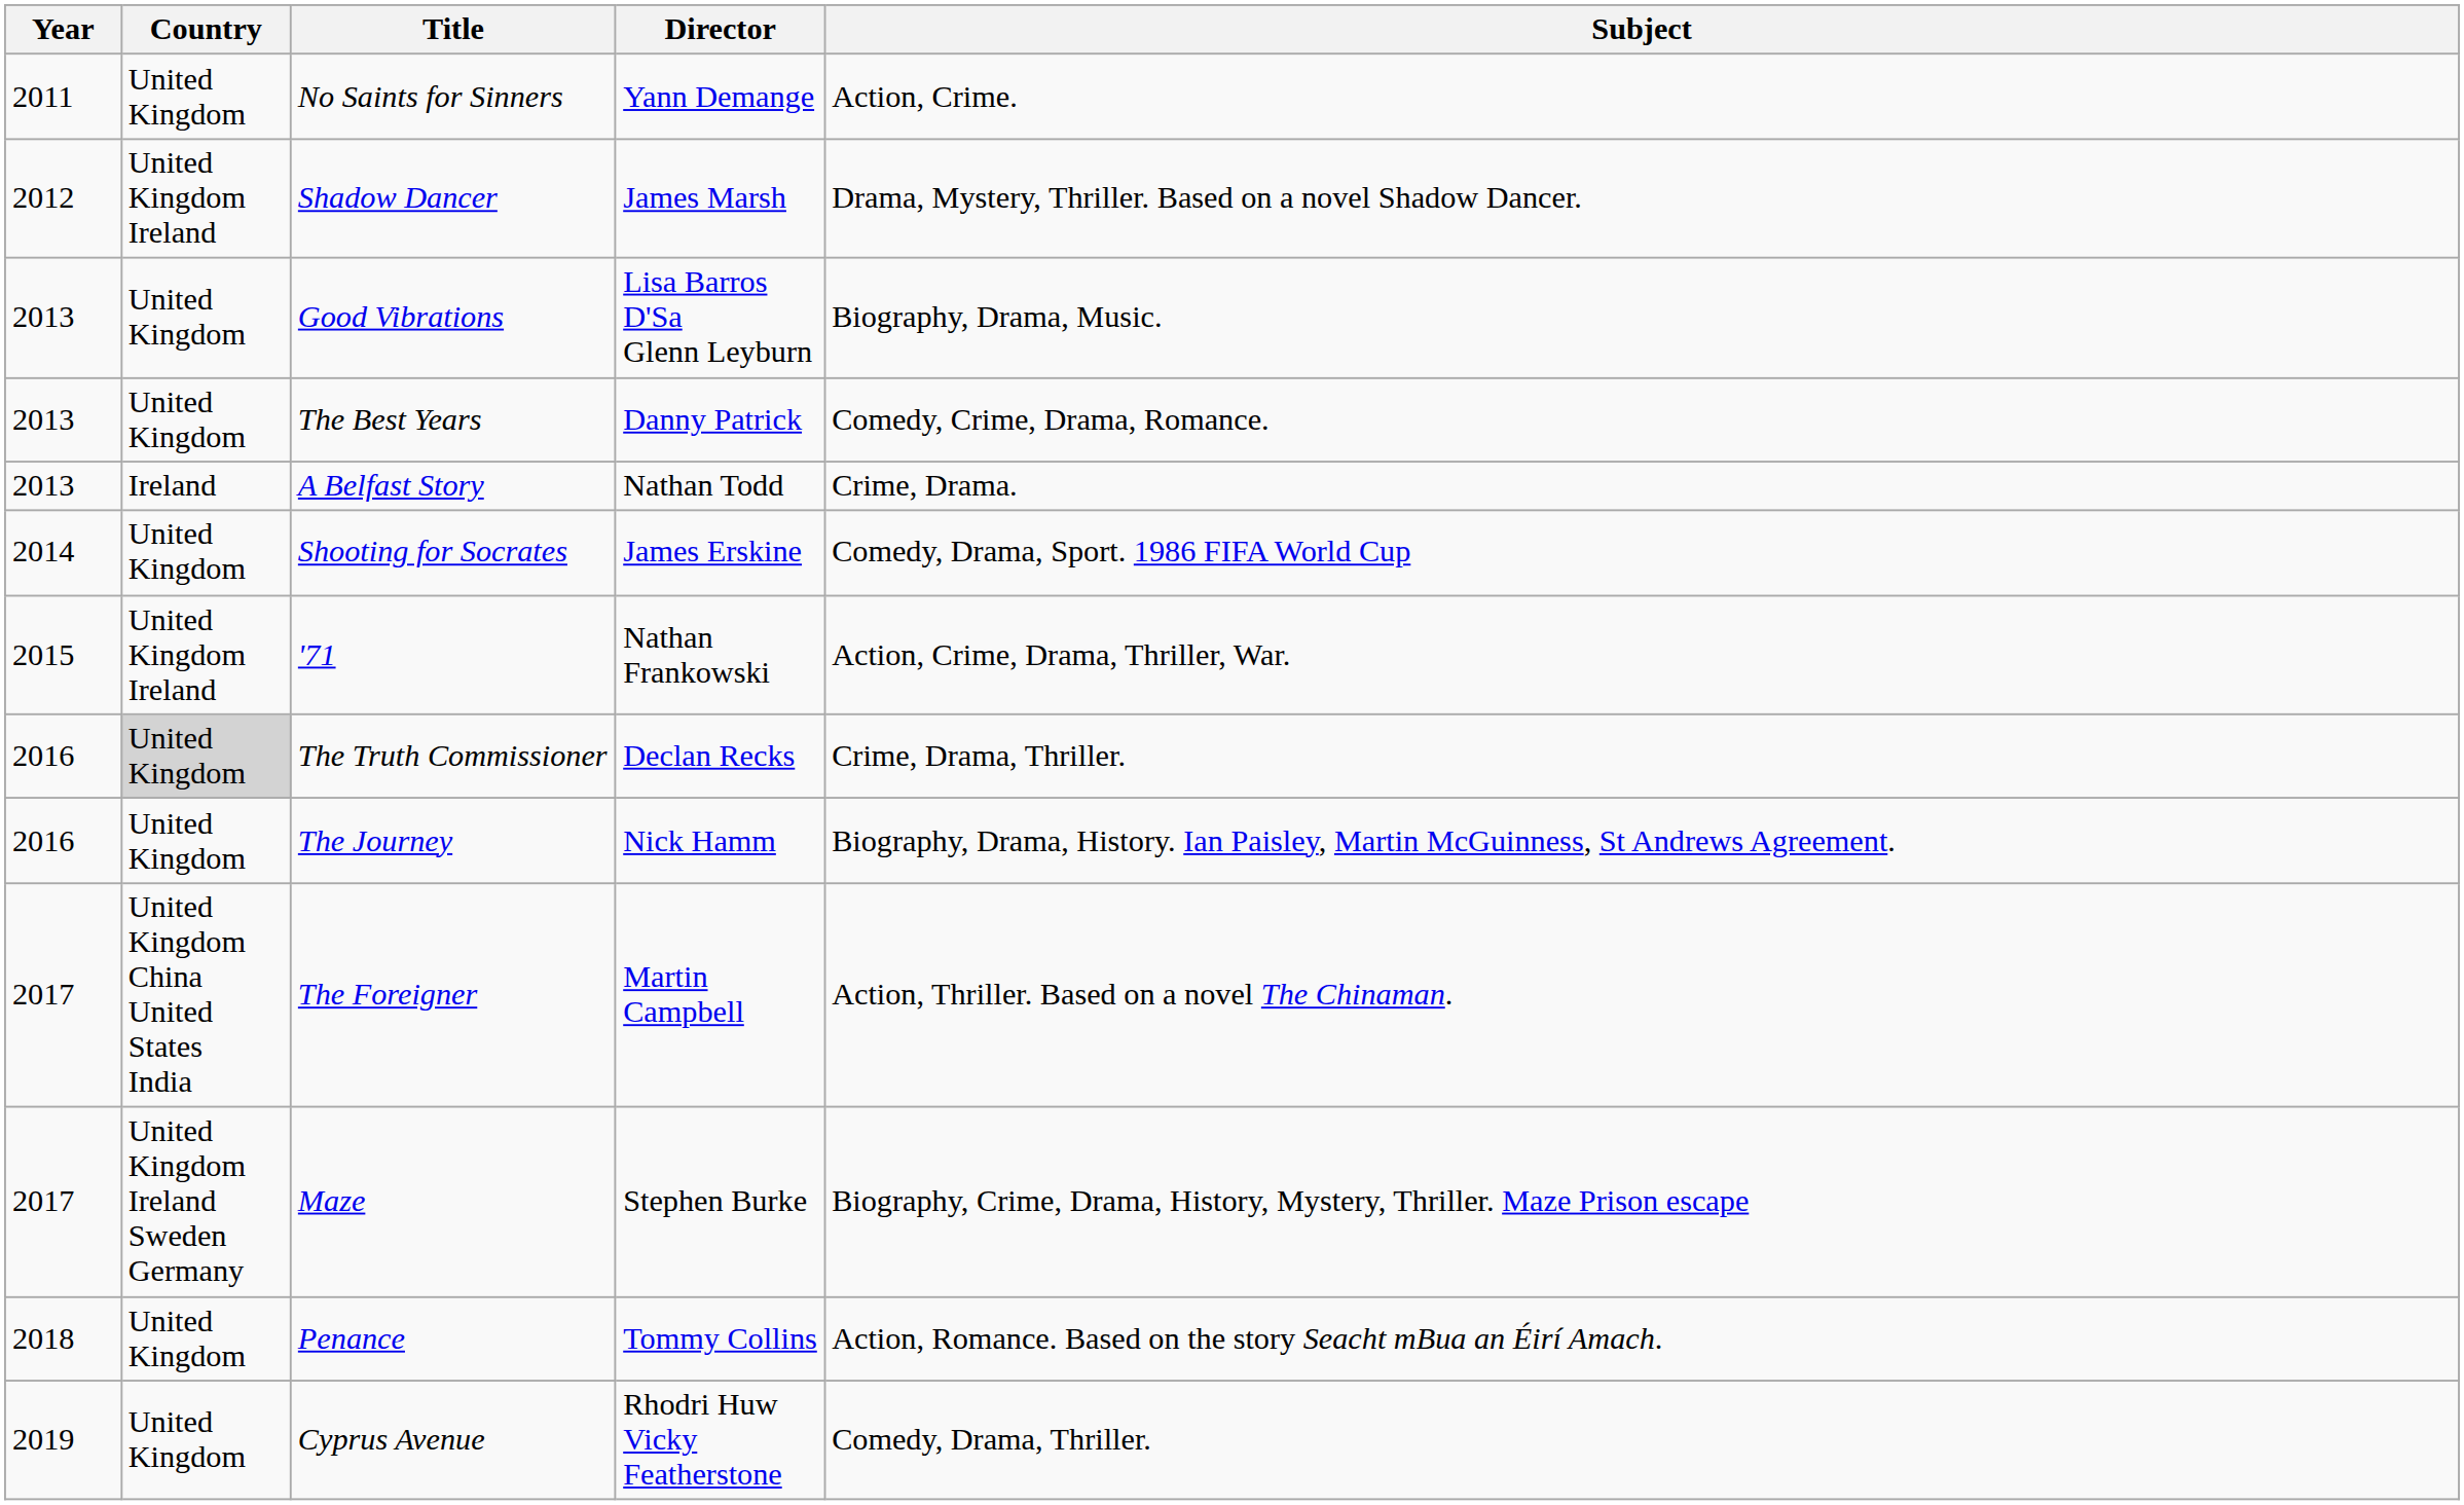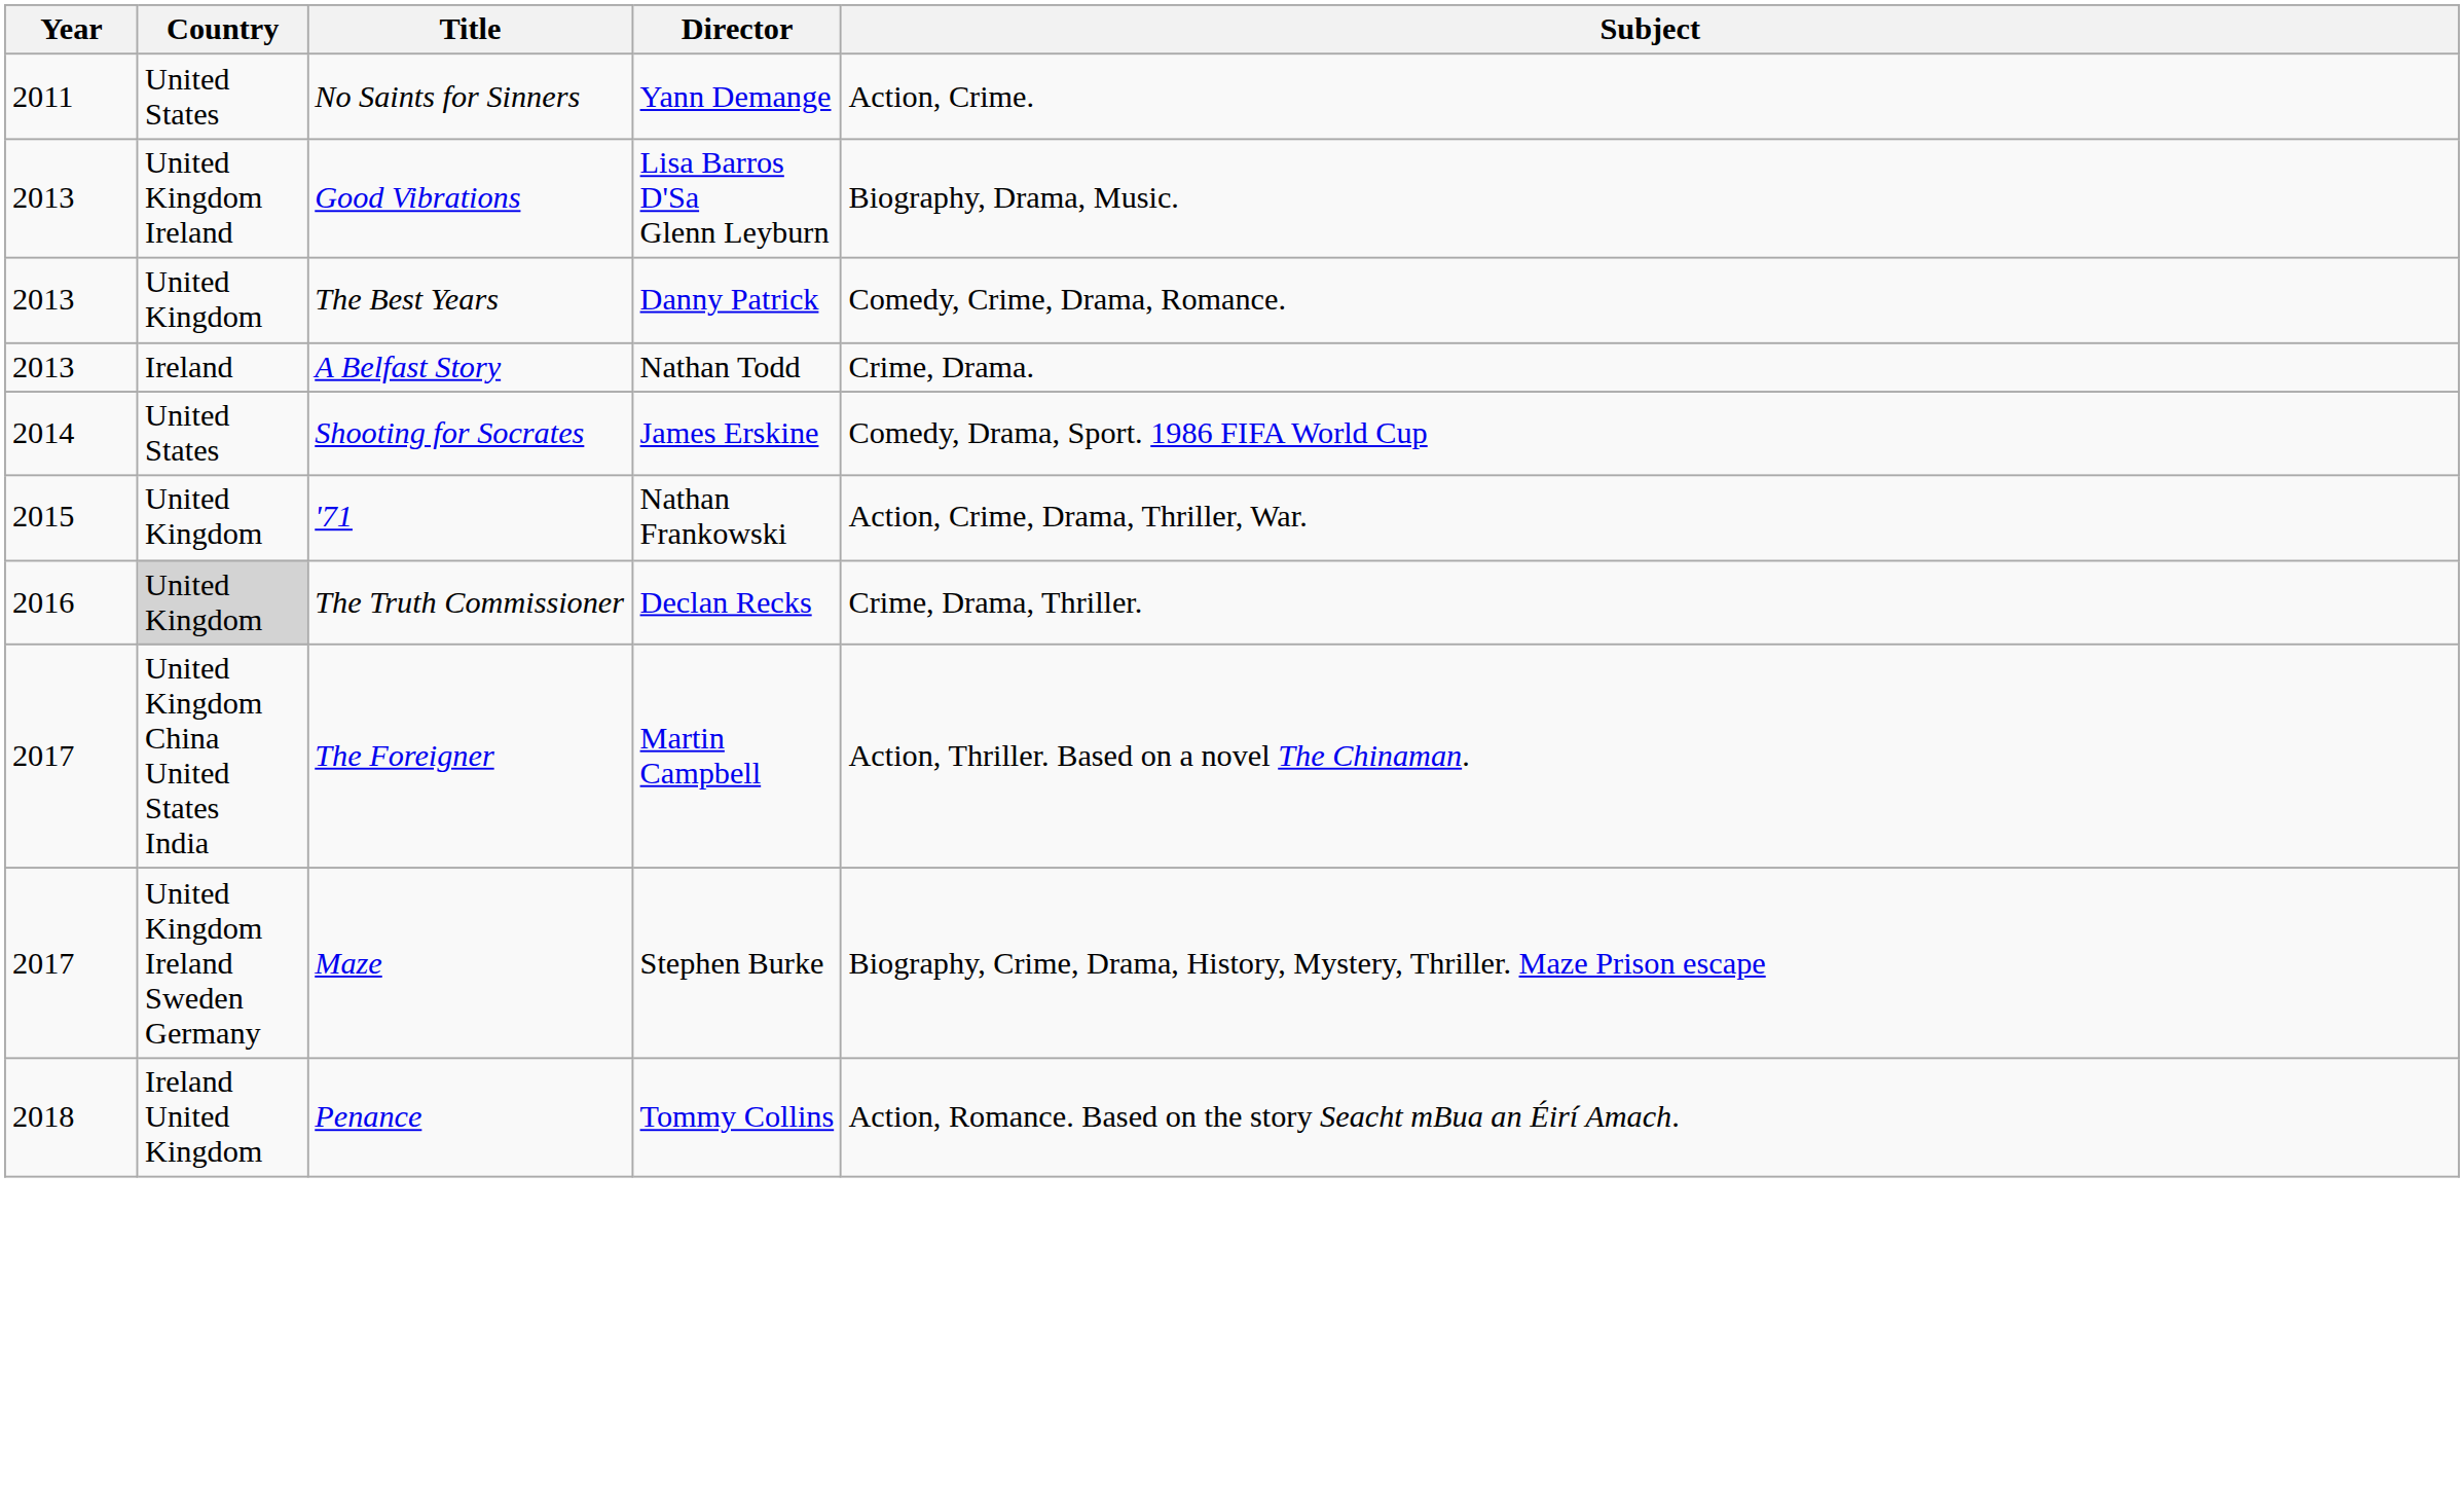No Saints for Sinners | Country: United Kingdom -> United States
- row: 2012 | United Kingdom Ireland | Shadow Dancer | James Marsh | Drama, Mystery, Thriller. Based on a novel Shadow Dancer.
Good Vibrations | Country: United Kingdom -> United Kingdom Ireland
Shooting for Socrates | Country: United Kingdom -> United States
'71 | Country: United Kingdom Ireland -> United Kingdom
- row: 2016 | United Kingdom | The Journey | Nick Hamm | Biography, Drama, History. Ian Paisley, Martin McGuinness, St Andrews Agreement.
Penance | Country: United Kingdom -> Ireland United Kingdom
- row: 2019 | United Kingdom | Cyprus Avenue | Rhodri Huw Vicky Featherstone | Comedy, Drama, Thriller.
